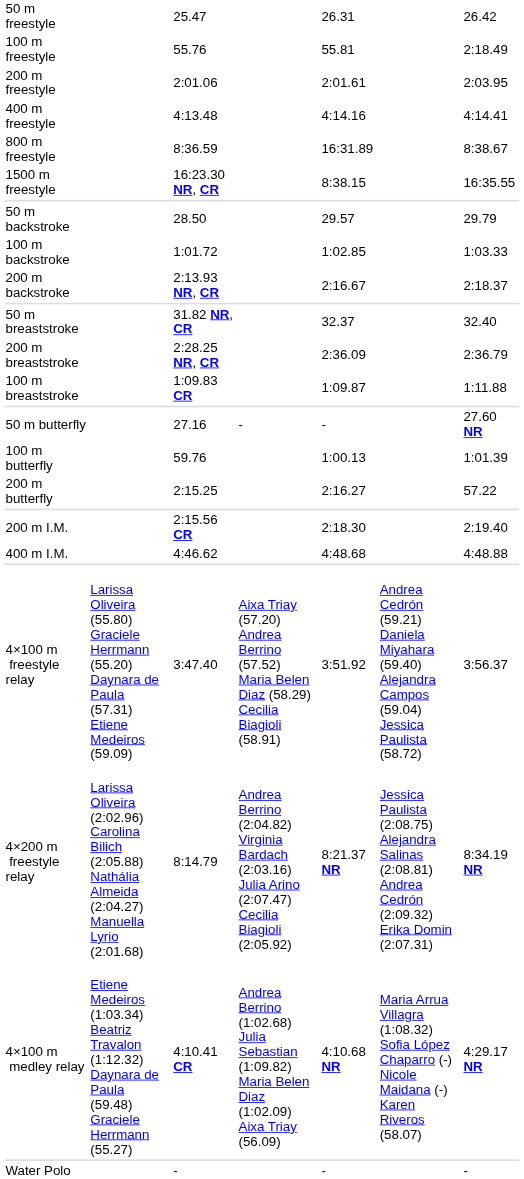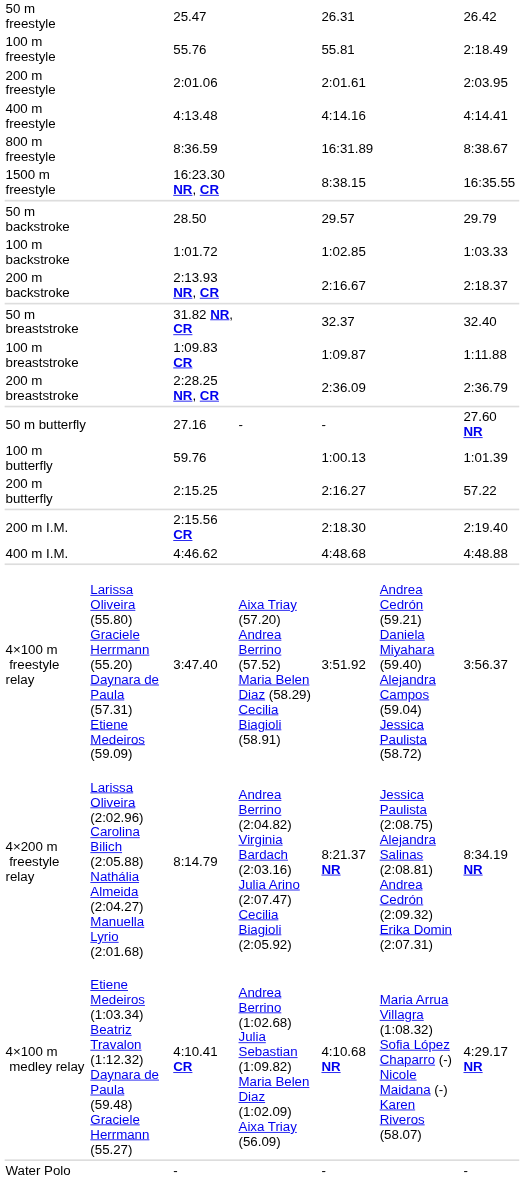rows swapped: 100 m breaststroke <-> 200 m breaststroke
